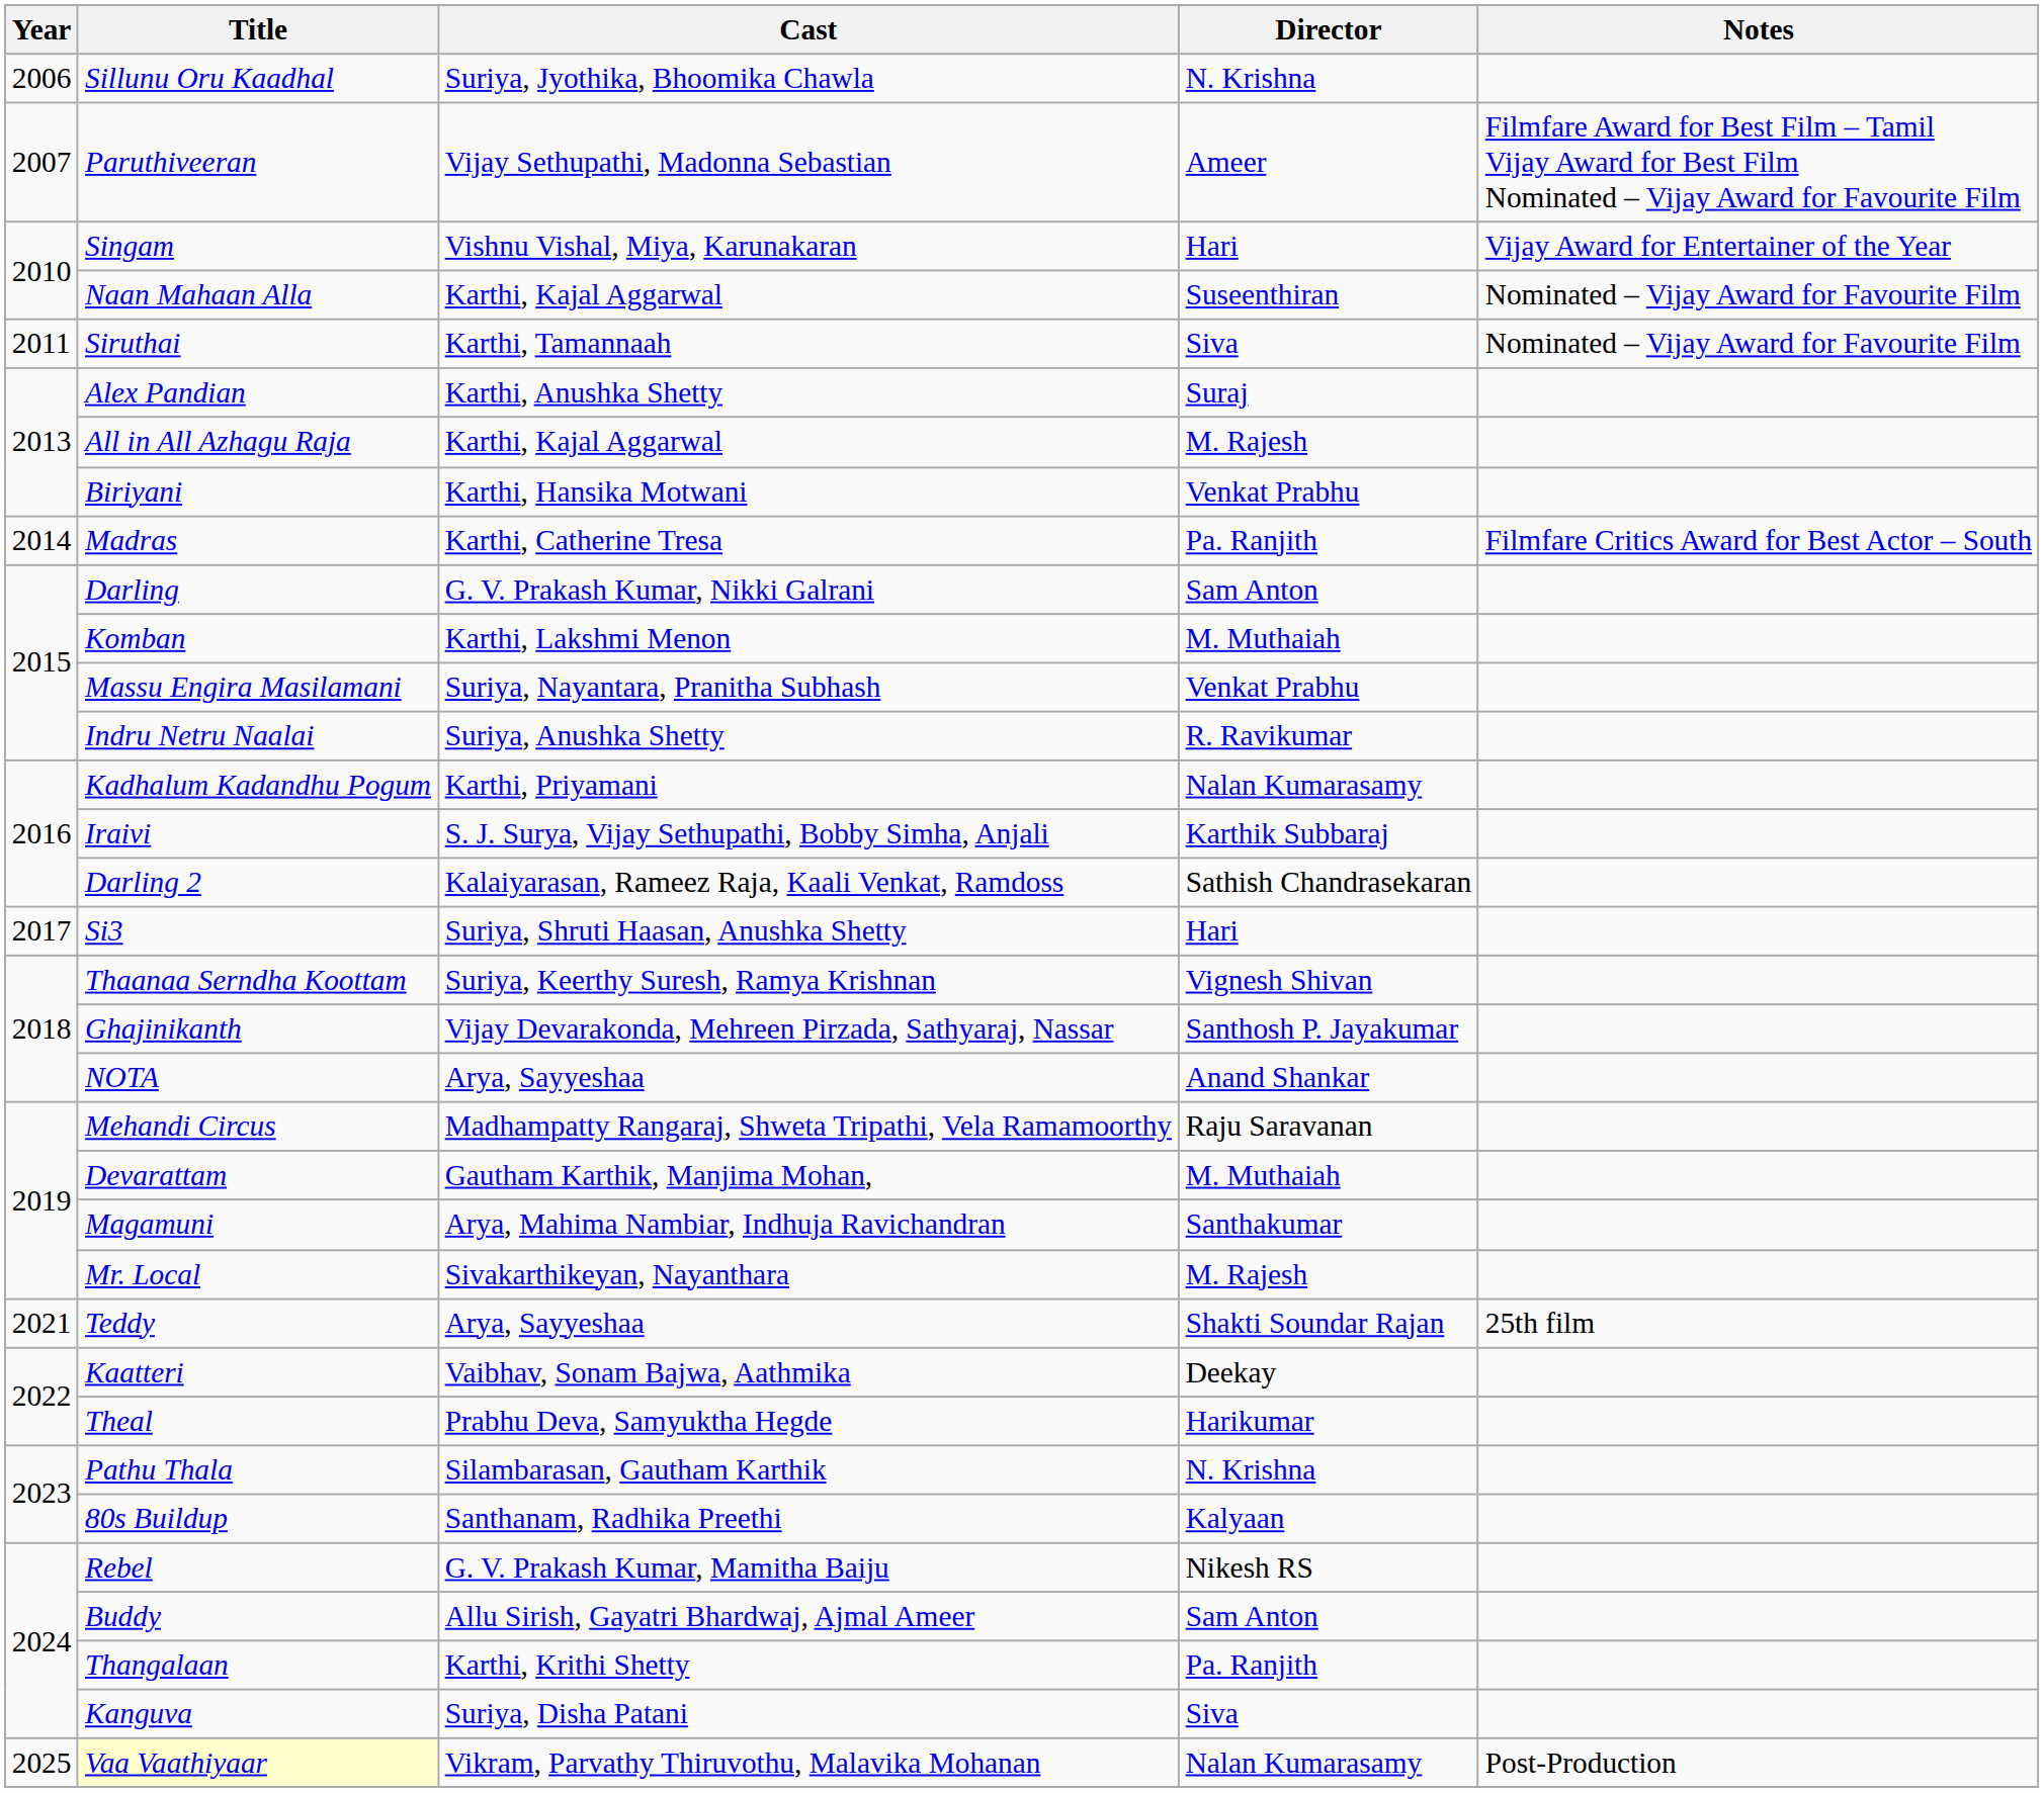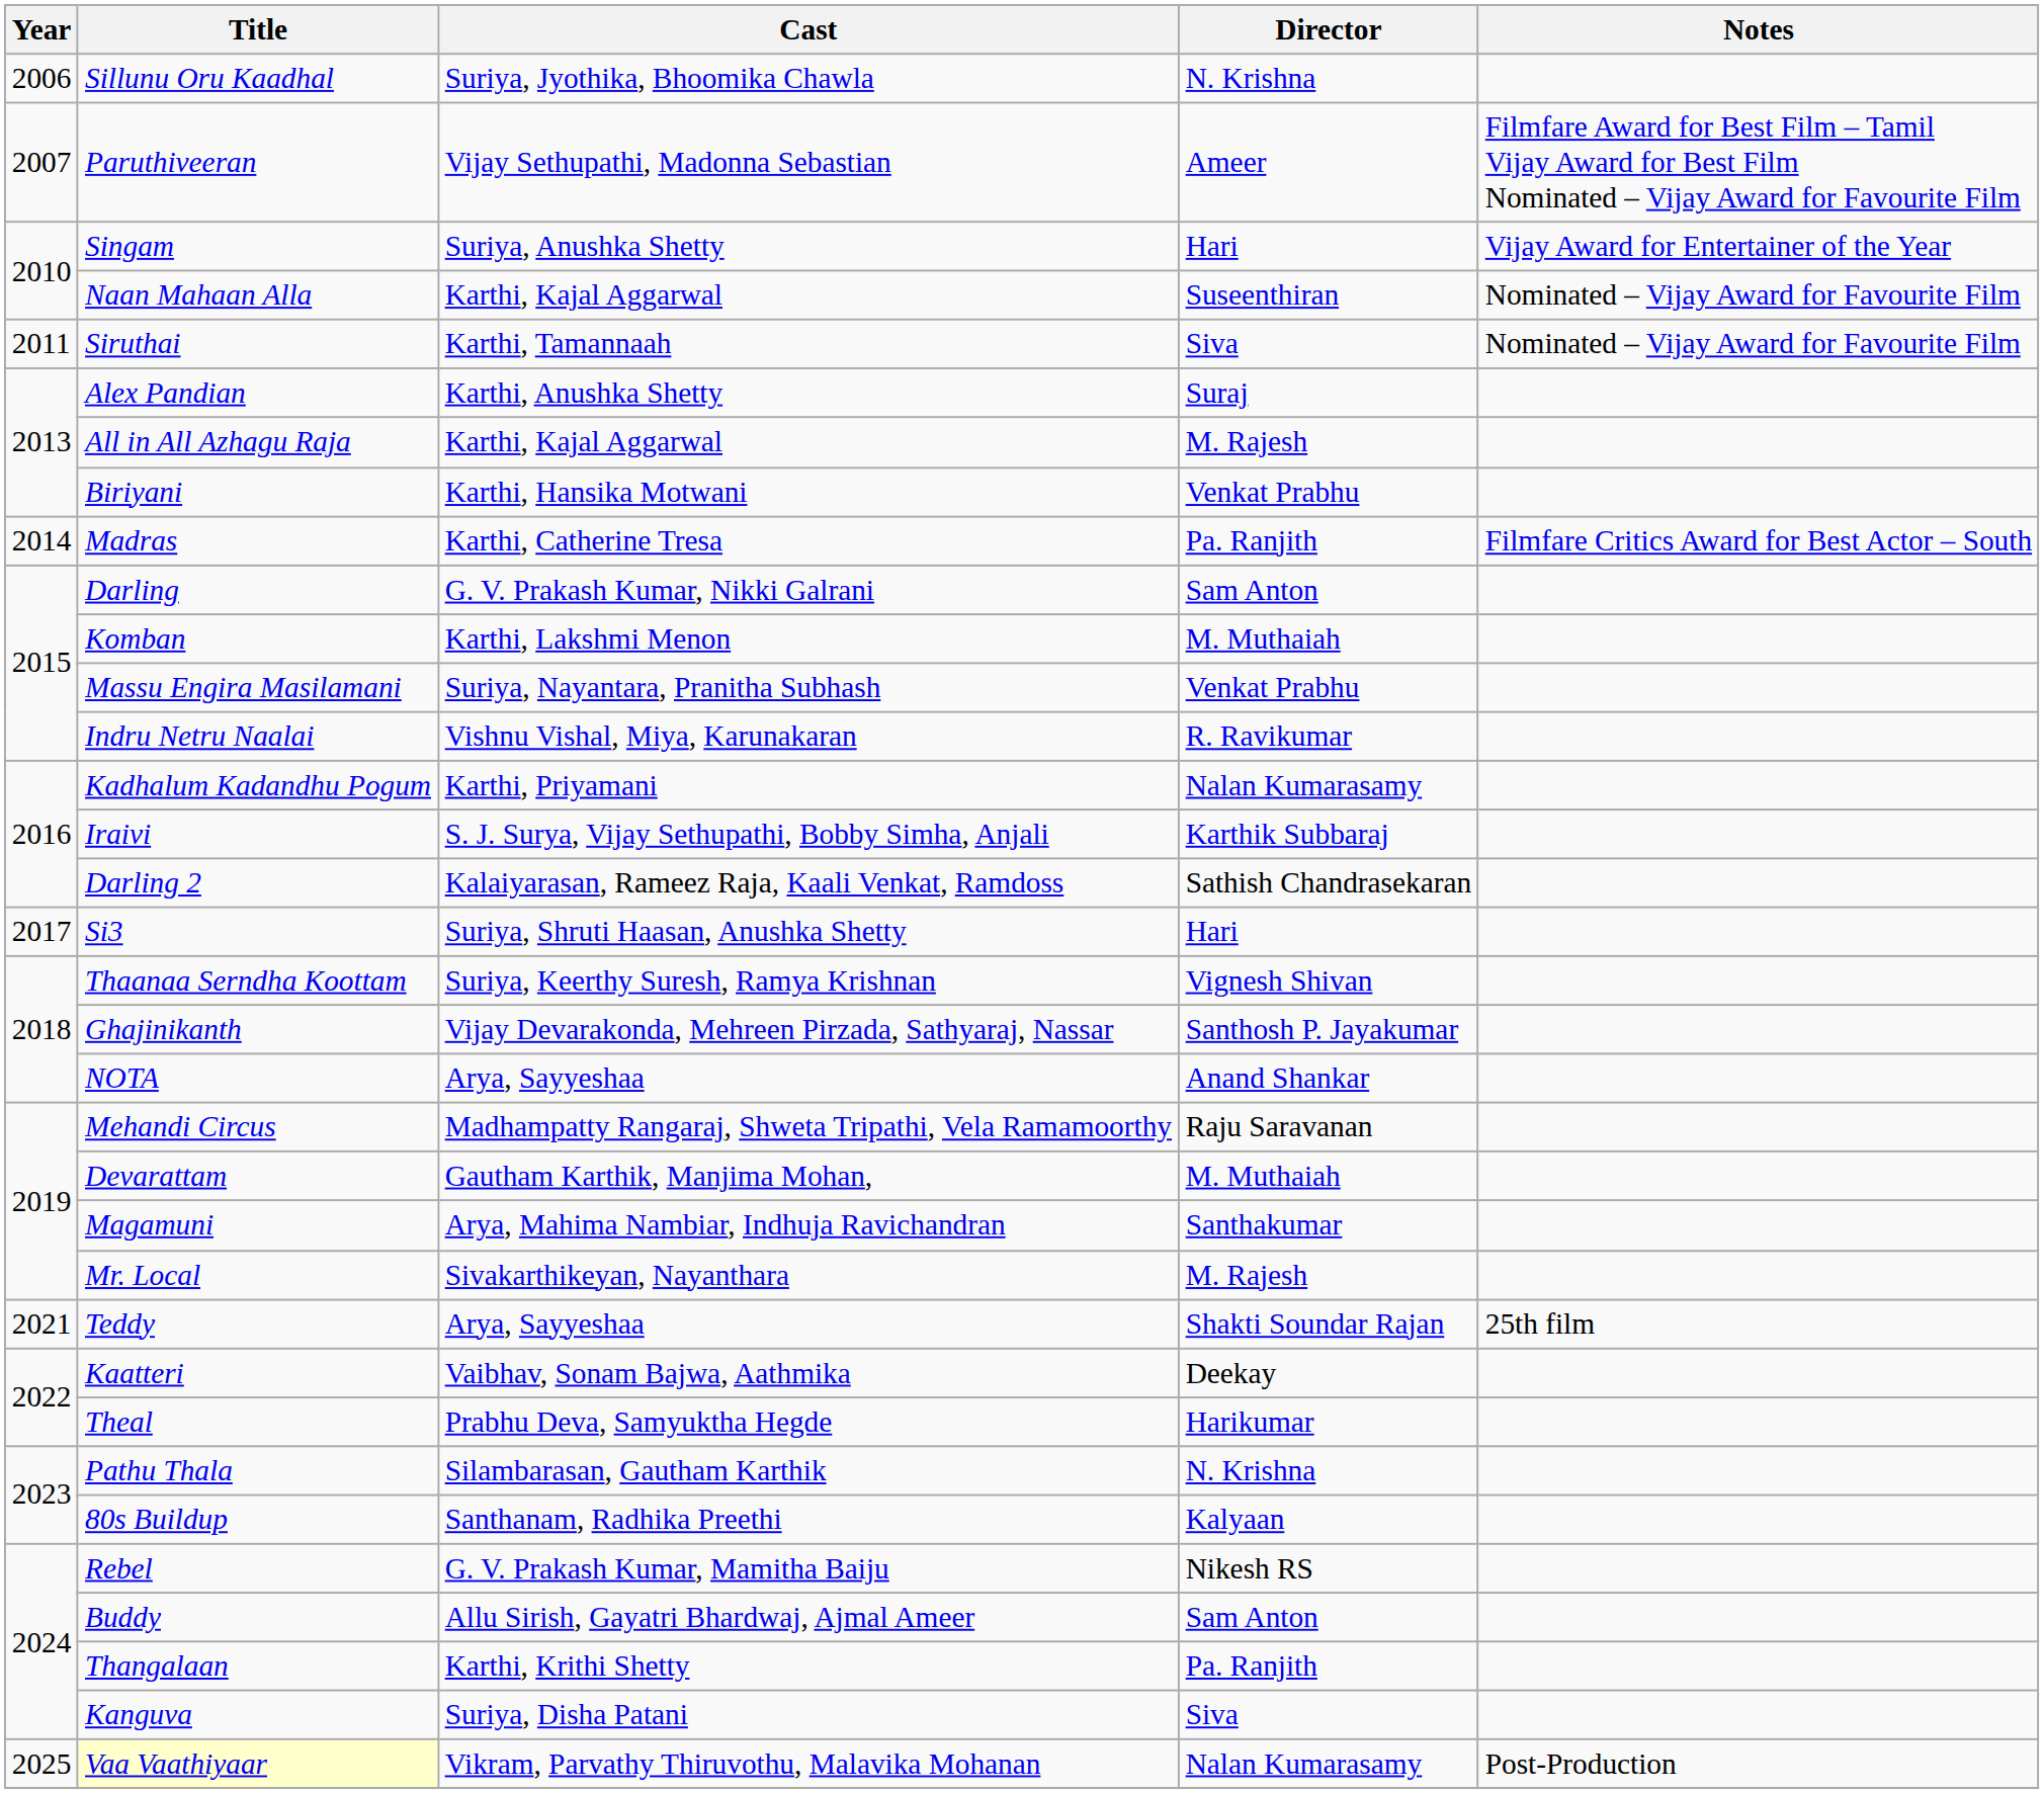Singam | Cast: Vishnu Vishal, Miya, Karunakaran -> Suriya, Anushka Shetty
Indru Netru Naalai | Cast: Suriya, Anushka Shetty -> Vishnu Vishal, Miya, Karunakaran
